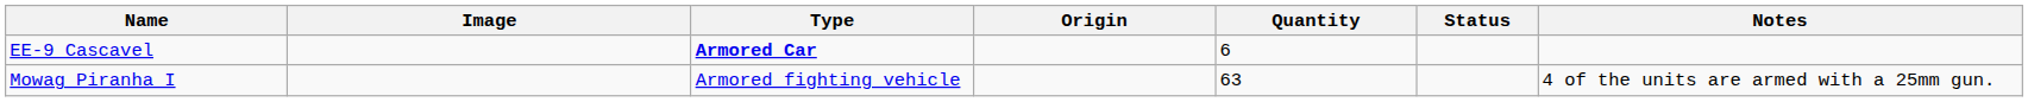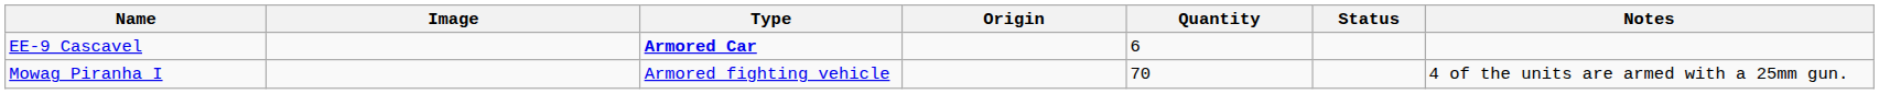Mowag Piranha I | Quantity: 63 -> 70
